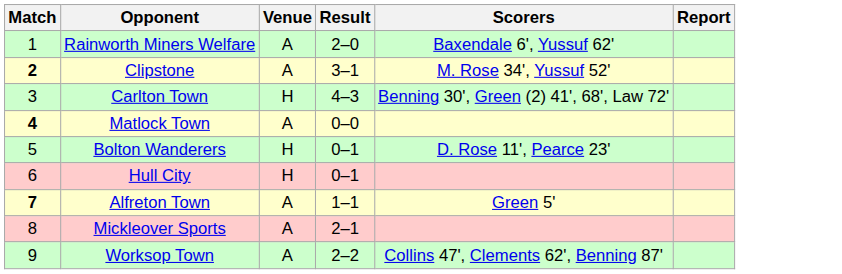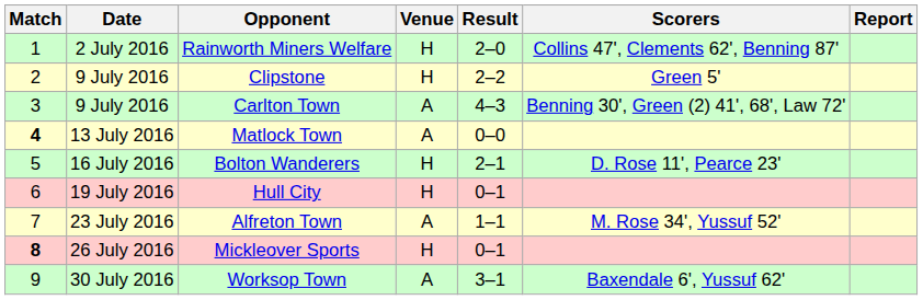+ column: Date | 2 July 2016 | 9 July 2016 | 9 July 2016 | 13 July 2016 | 16 July 2016 | 19 July 2016 | 23 July 2016 | 26 July 2016 | 30 July 2016
Rainworth Miners Welfare | Venue: A -> H
Rainworth Miners Welfare | Scorers: Baxendale 6', Yussuf 62' -> Collins 47', Clements 62', Benning 87'
Clipstone | Match: bold -> normal
Clipstone | Venue: A -> H
Clipstone | Result: 3–1 -> 2–2
Clipstone | Scorers: M. Rose 34', Yussuf 52' -> Green 5'
Carlton Town | Venue: H -> A
Bolton Wanderers | Result: 0–1 -> 2–1
Alfreton Town | Match: bold -> normal
Alfreton Town | Scorers: Green 5' -> M. Rose 34', Yussuf 52'
Mickleover Sports | Match: normal -> bold
Mickleover Sports | Venue: A -> H
Mickleover Sports | Result: 2–1 -> 0–1
Worksop Town | Result: 2–2 -> 3–1
Worksop Town | Scorers: Collins 47', Clements 62', Benning 87' -> Baxendale 6', Yussuf 62'
